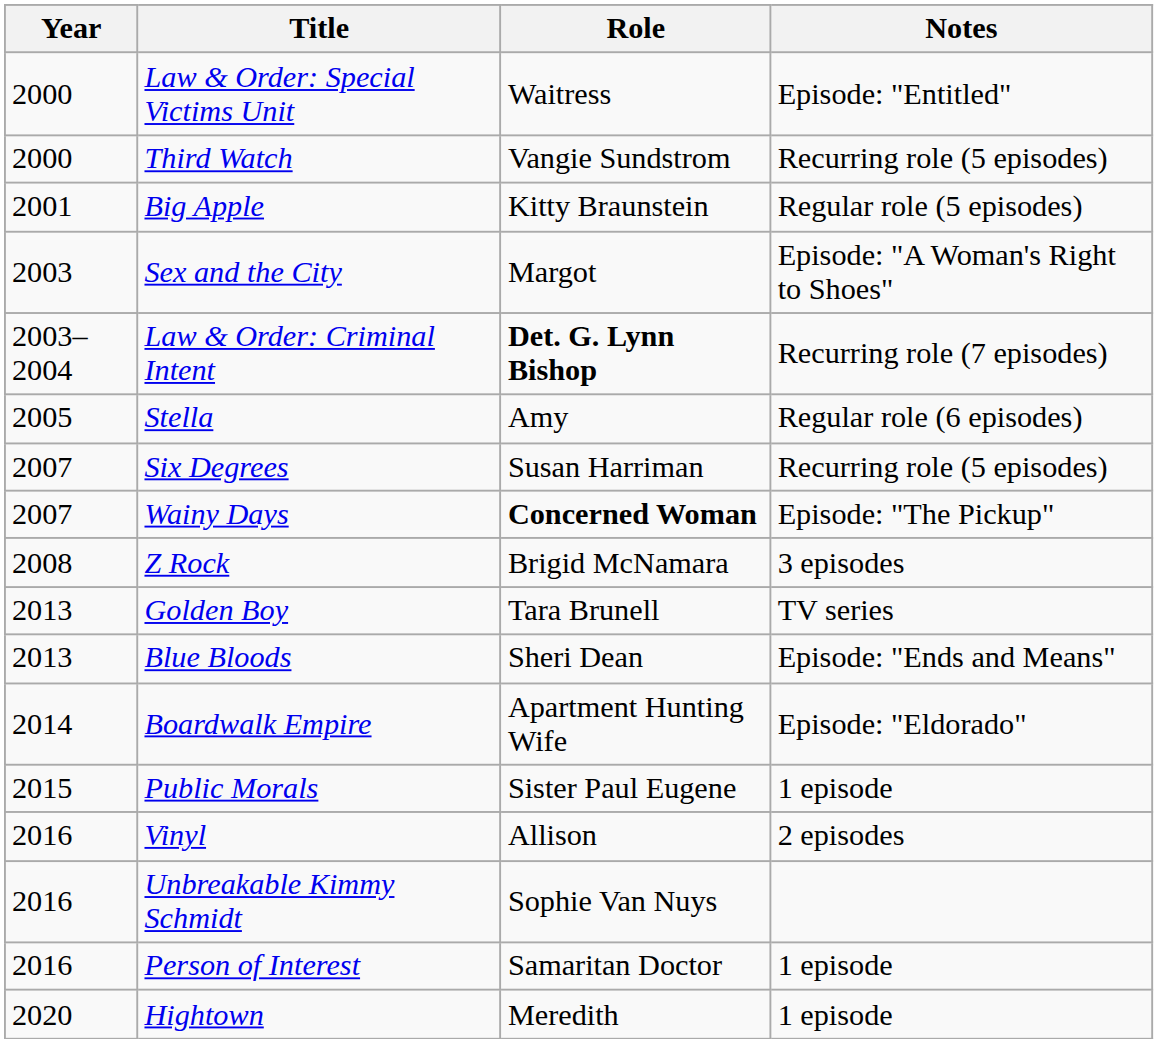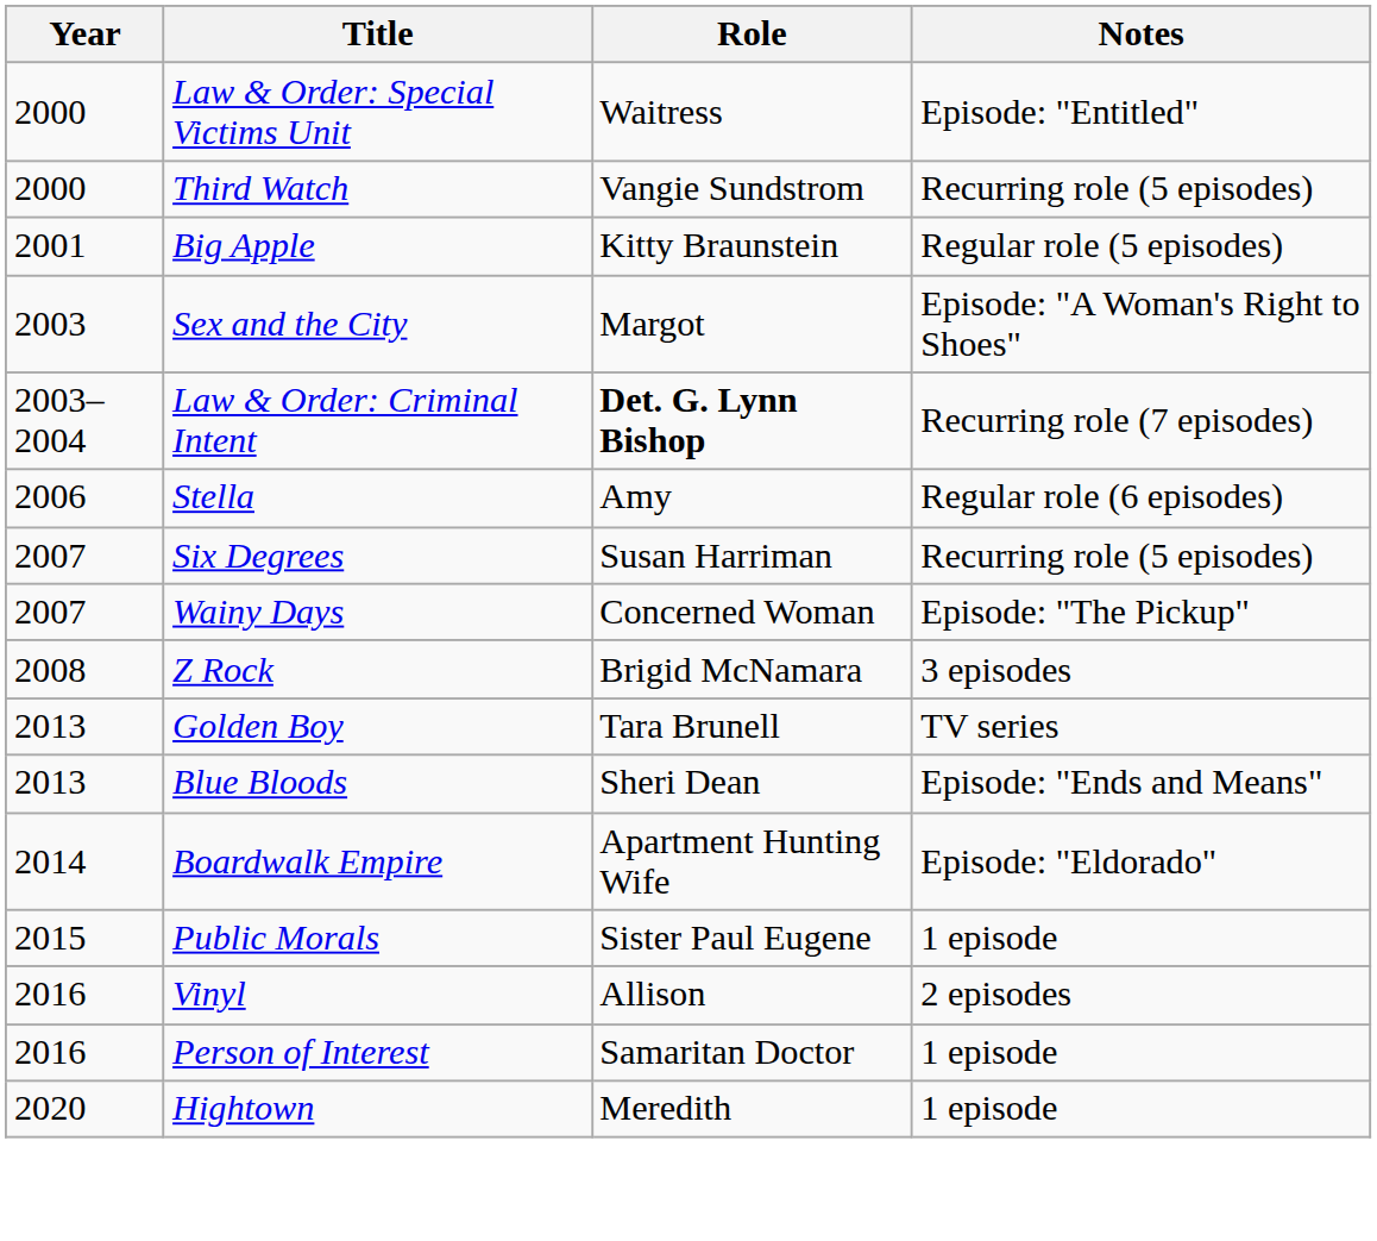Stella | Year: 2005 -> 2006
Wainy Days | Role: bold -> normal
- row: 2016 | Unbreakable Kimmy Schmidt | Sophie Van Nuys
